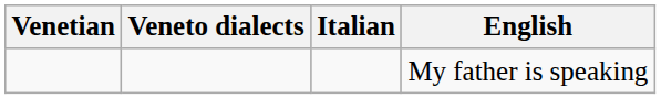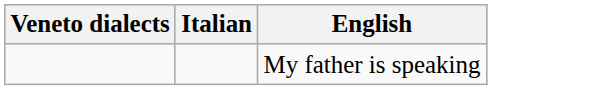- column: Venetian
